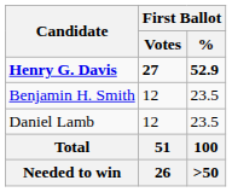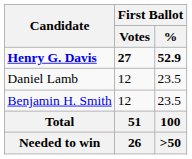rows swapped: Daniel Lamb <-> Benjamin H. Smith
